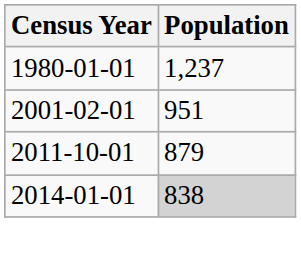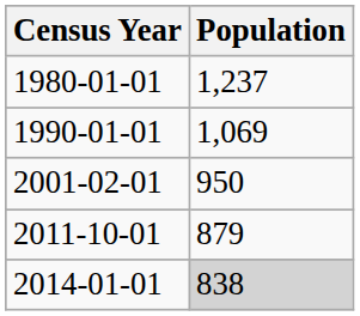+ row: 1990-01-01 | 1,069
2001-02-01 | Population: 951 -> 950
